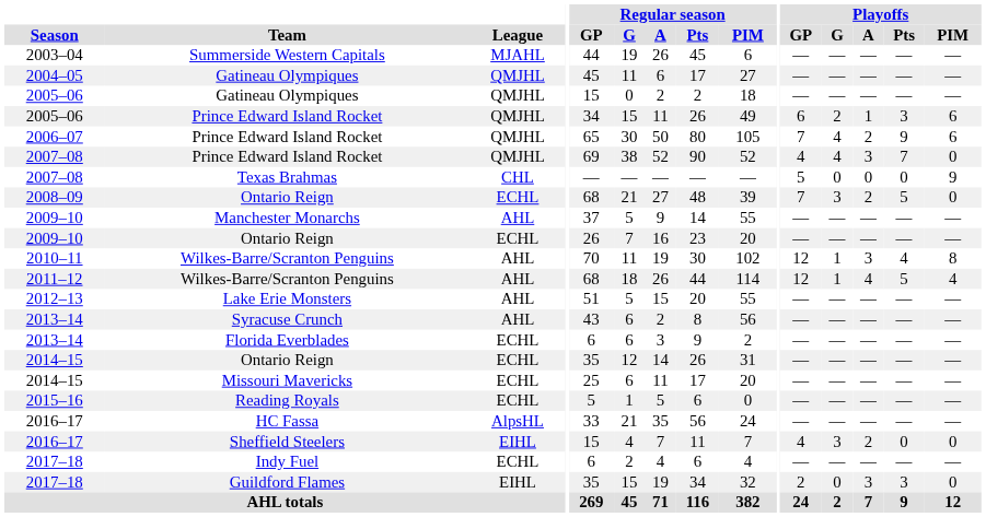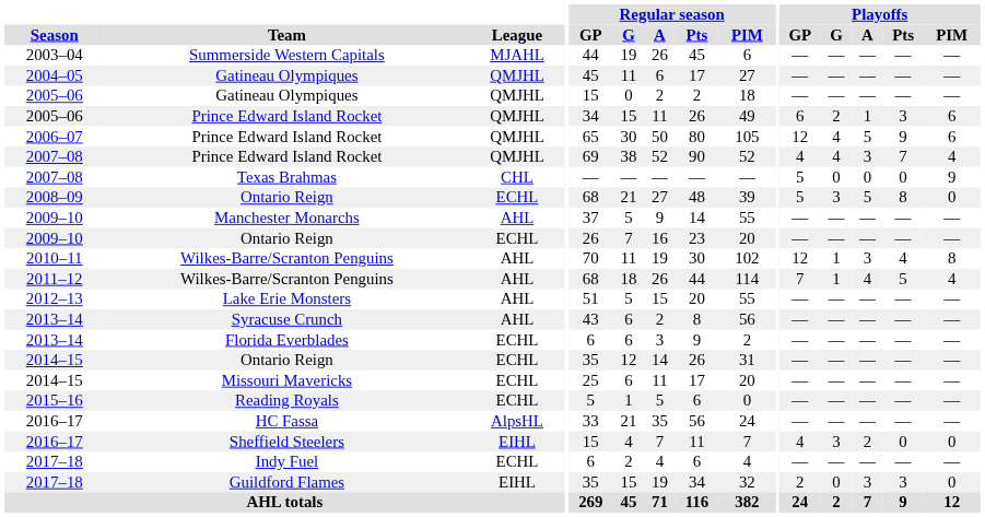2006–07 / Prince Edward Island Rocket | Playoffs / GP: 7 -> 12
2006–07 / Prince Edward Island Rocket | Playoffs / A: 2 -> 5
2007–08 / Prince Edward Island Rocket | Playoffs / PIM: 0 -> 4
2008–09 / Ontario Reign | Playoffs / GP: 7 -> 5
2008–09 / Ontario Reign | Playoffs / A: 2 -> 5
2008–09 / Ontario Reign | Playoffs / Pts: 5 -> 8
2011–12 / Wilkes-Barre/Scranton Penguins | Playoffs / GP: 12 -> 7
